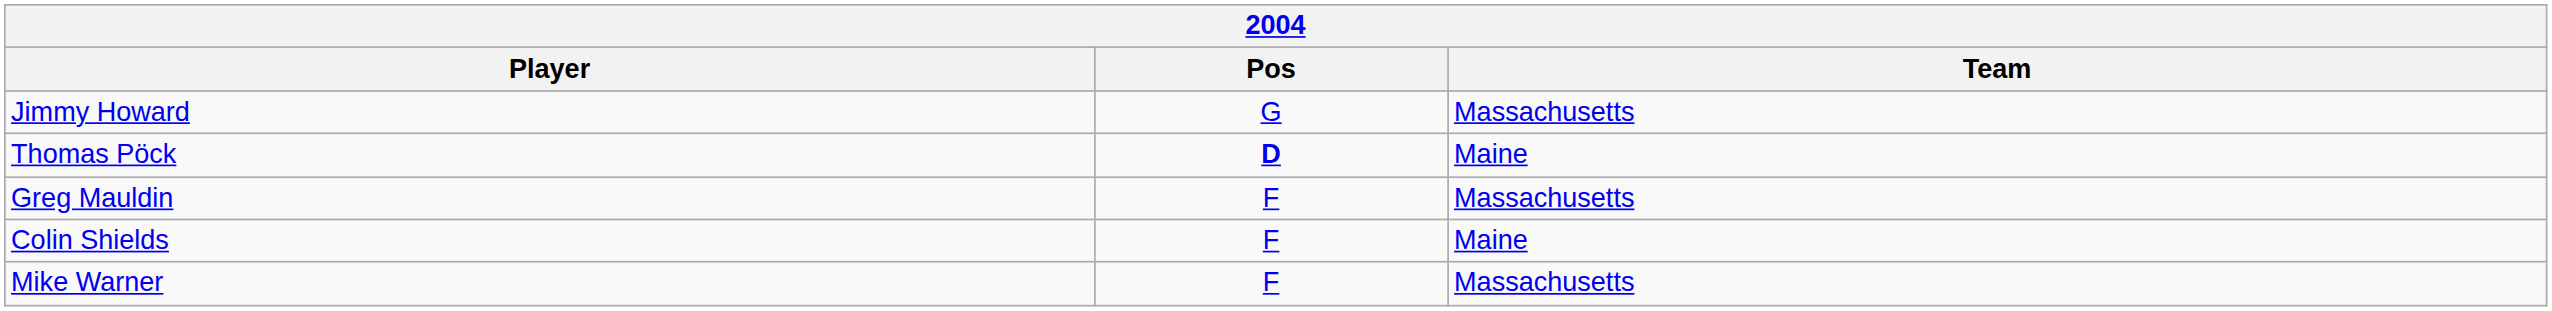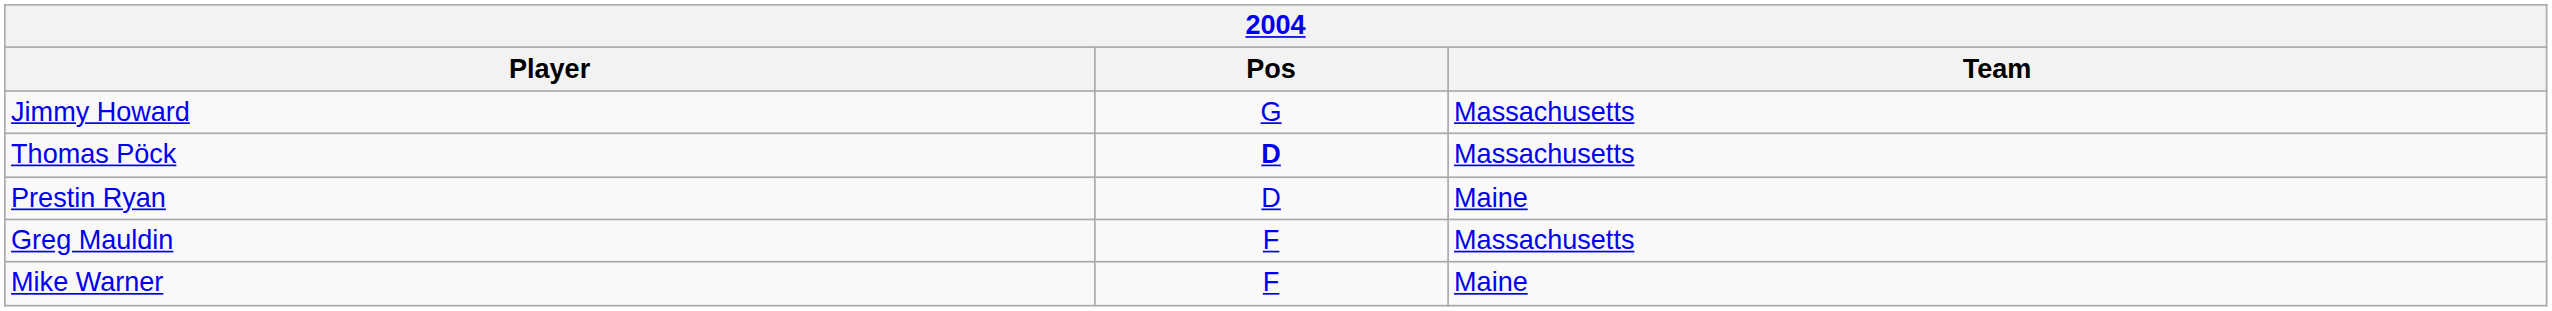Thomas Pöck | Team: Maine -> Massachusetts
+ row: Prestin Ryan | D | Maine
- row: Colin Shields | F | Maine
Mike Warner | Team: Massachusetts -> Maine
